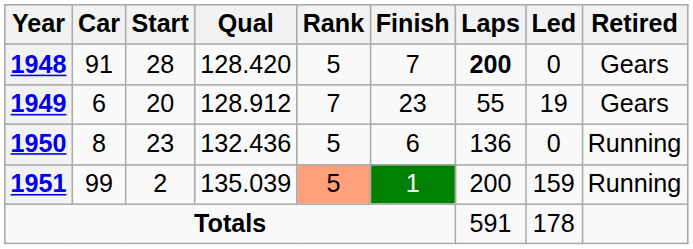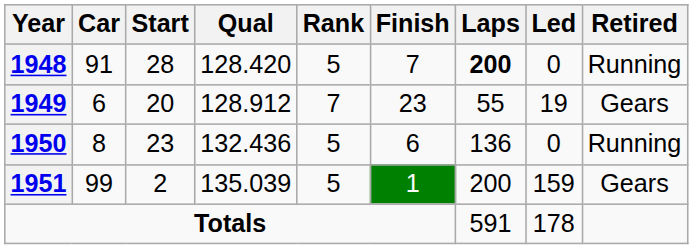1948 | Retired: Gears -> Running
1951 | Rank: lightsalmon background -> no background
1951 | Retired: Running -> Gears
